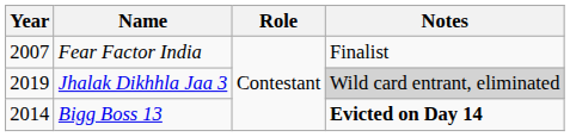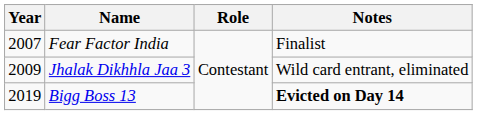Jhalak Dikhhla Jaa 3 | Year: 2019 -> 2009
Jhalak Dikhhla Jaa 3 | Notes: lightgrey background -> no background
Bigg Boss 13 | Year: 2014 -> 2019
